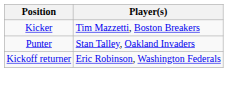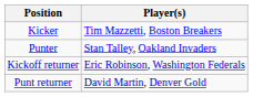+ row: Punt returner | David Martin, Denver Gold
